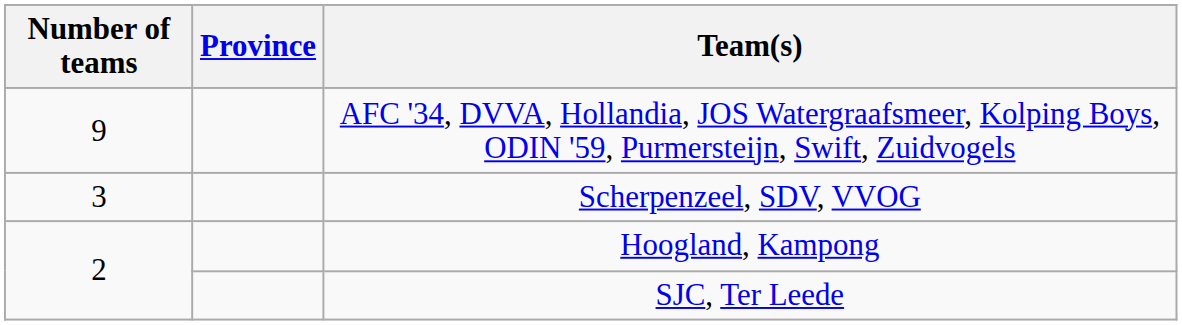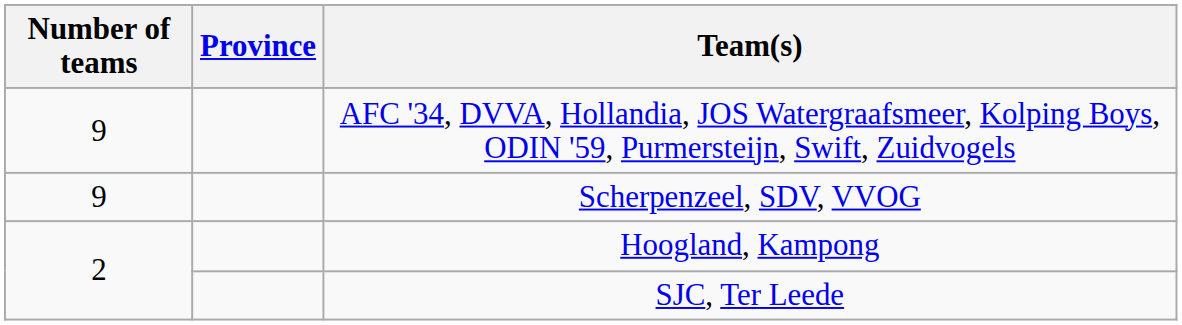Scherpenzeel, SDV, VVOG | Number of teams: 3 -> 9
